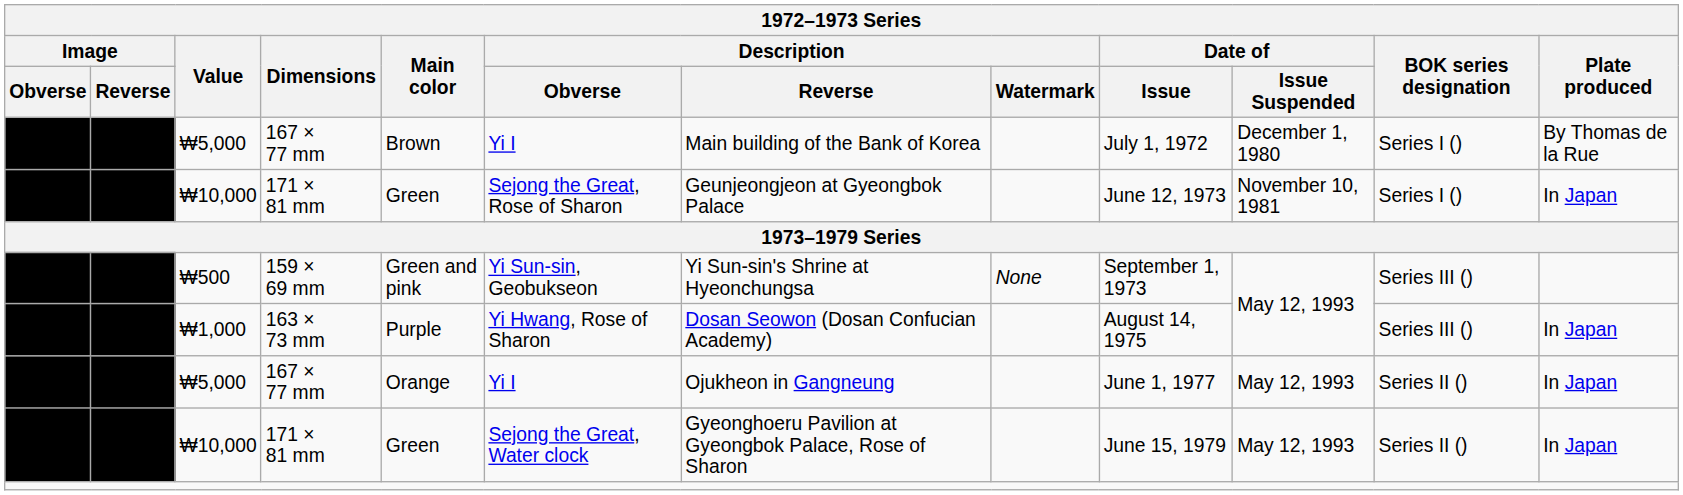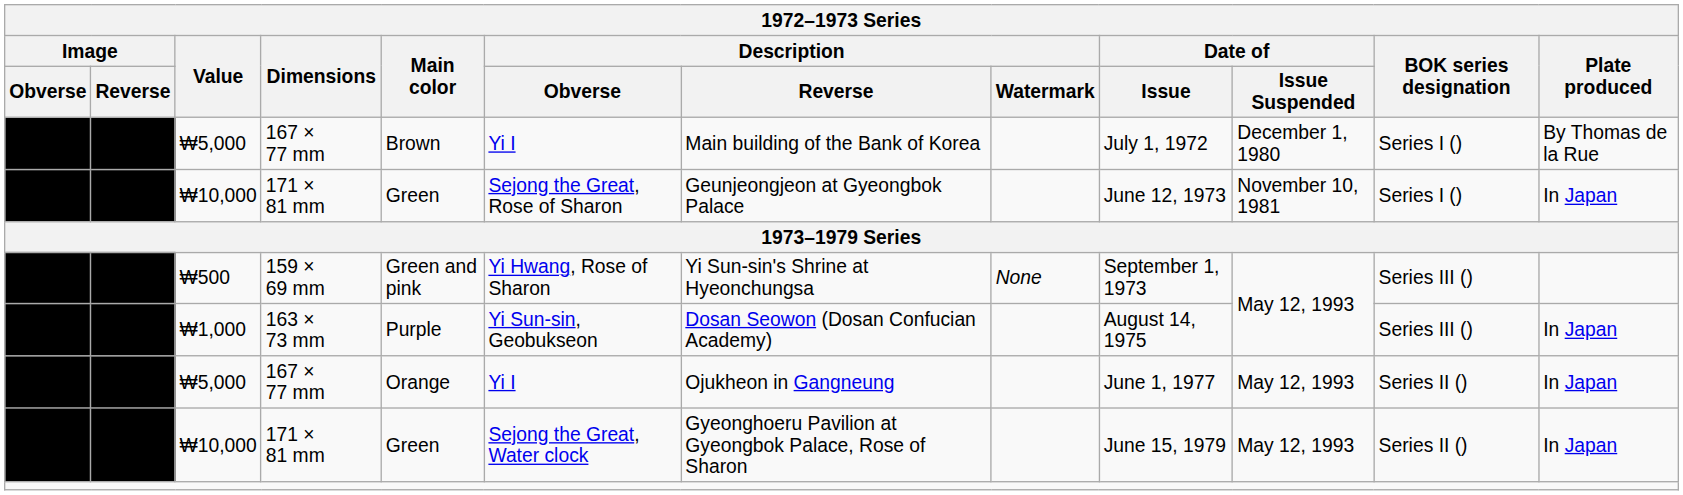₩500 | Description / Obverse: Yi Sun-sin, Geobukseon -> Yi Hwang, Rose of Sharon
₩1,000 | Description / Obverse: Yi Hwang, Rose of Sharon -> Yi Sun-sin, Geobukseon
